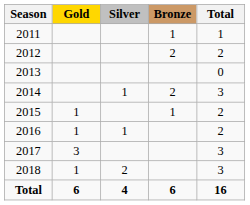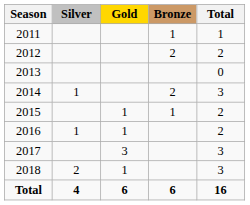columns swapped: Gold <-> Silver
